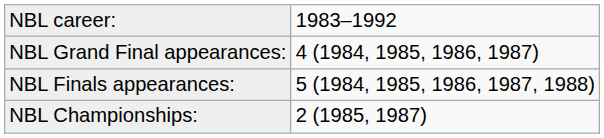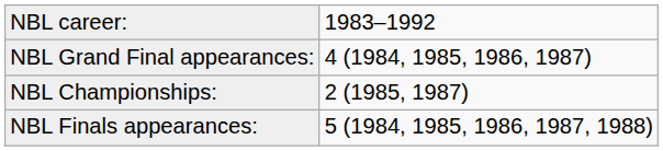rows swapped: NBL Championships: <-> NBL Finals appearances:
